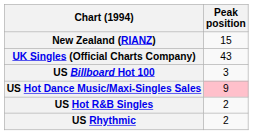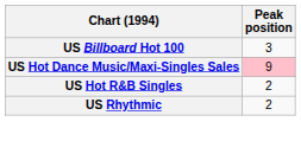- row: New Zealand (RIANZ) | 15
- row: UK Singles (Official Charts Company) | 43
